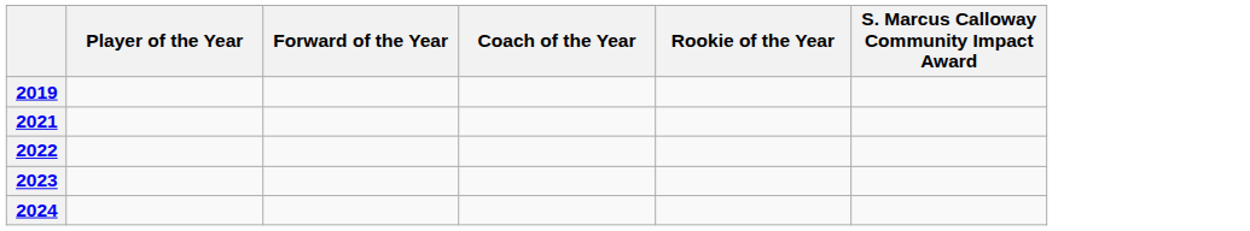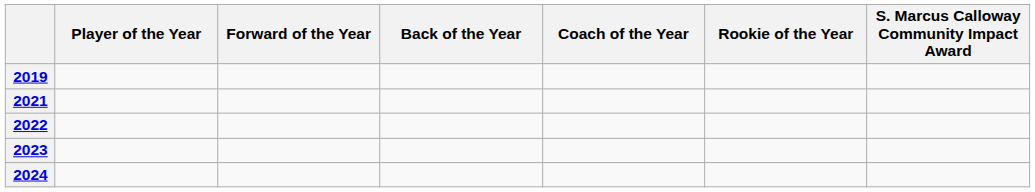+ column: Back of the Year
